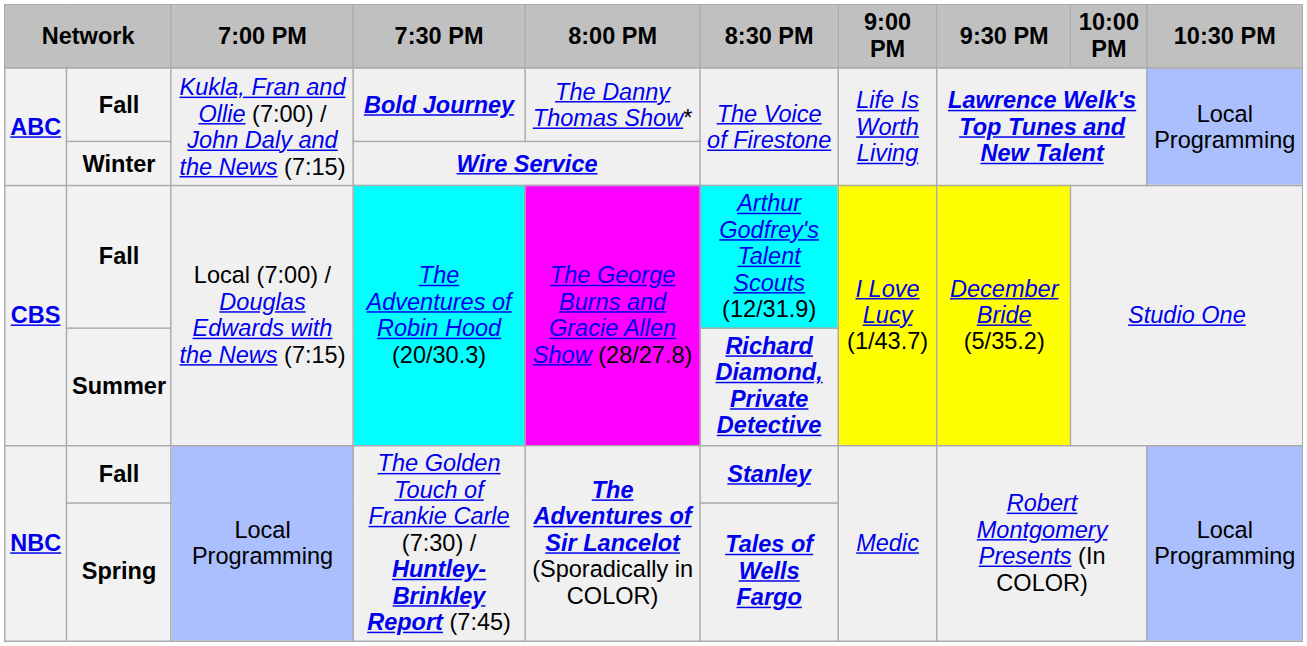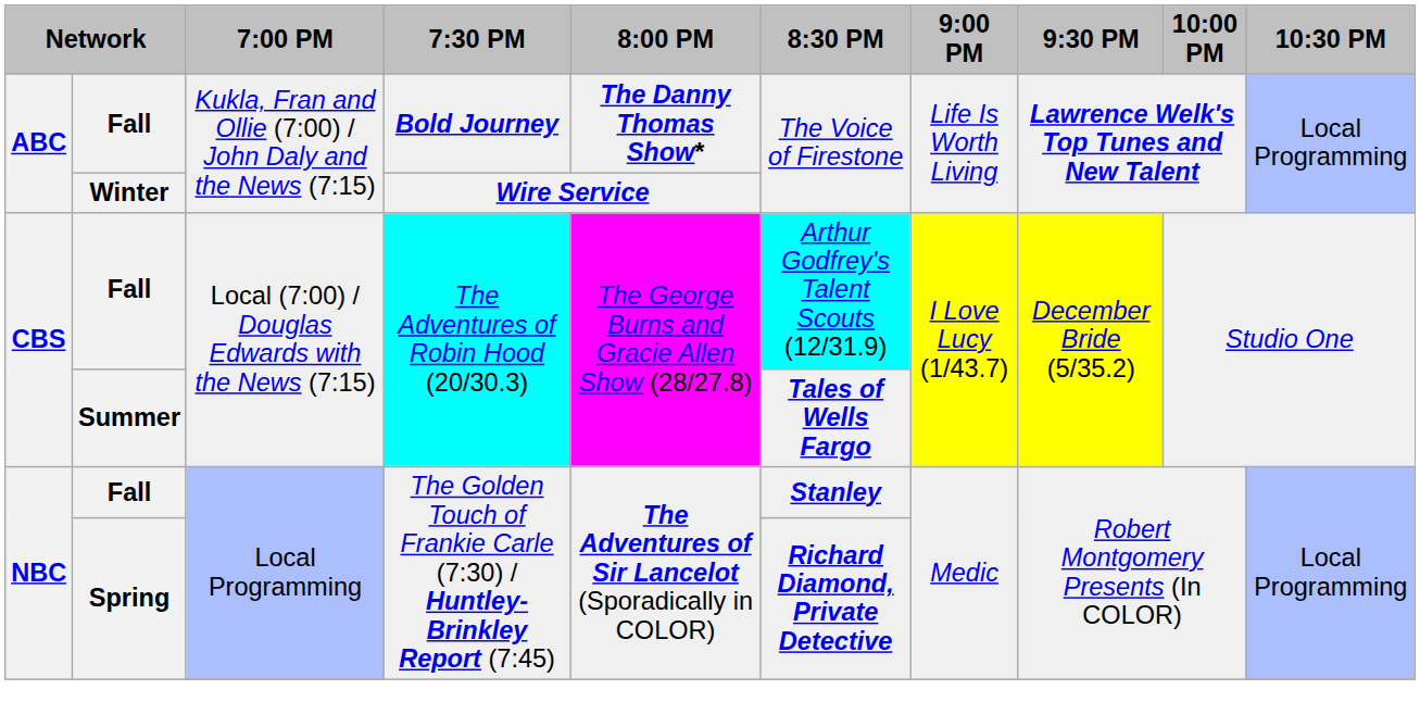Fall / Bold Journey | 8:00 PM: normal -> bold
Summer | 8:30 PM: Richard Diamond, Private Detective -> Tales of Wells Fargo
Spring | 8:30 PM: Tales of Wells Fargo -> Richard Diamond, Private Detective
